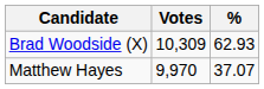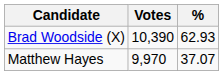Brad Woodside (X) | Votes: 10,309 -> 10,390
